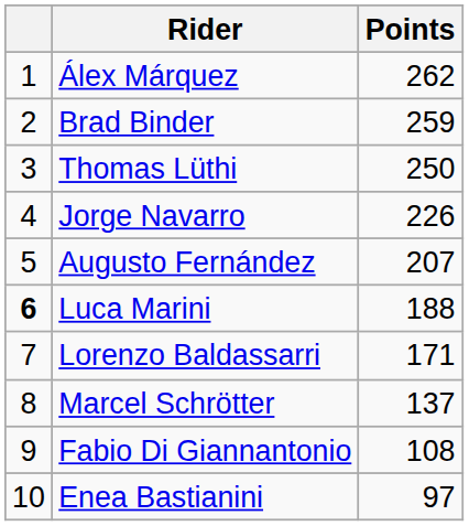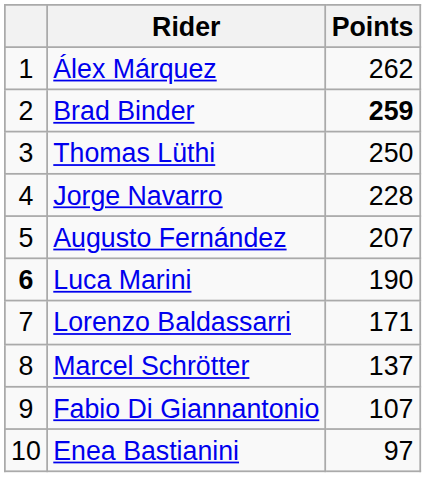Brad Binder | Points: normal -> bold
Jorge Navarro | Points: 226 -> 228
Luca Marini | Points: 188 -> 190
Fabio Di Giannantonio | Points: 108 -> 107
